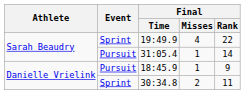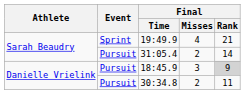19:49.9 | Final / Rank: 22 -> 21
31:05.4 | Final / Misses: 1 -> 2
18:45.9 | Final / Misses: 1 -> 3
18:45.9 | Final / Rank: no background -> lightgrey background
30:34.8 | Event: Sprint -> Pursuit
